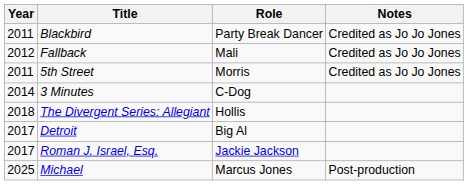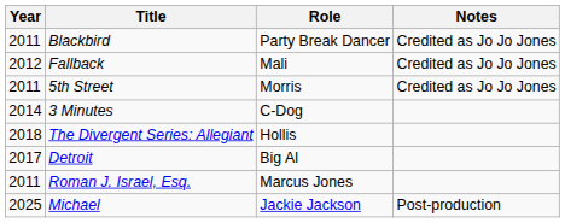Roman J. Israel, Esq. | Year: 2017 -> 2011
Roman J. Israel, Esq. | Role: Jackie Jackson -> Marcus Jones
Michael | Role: Marcus Jones -> Jackie Jackson
